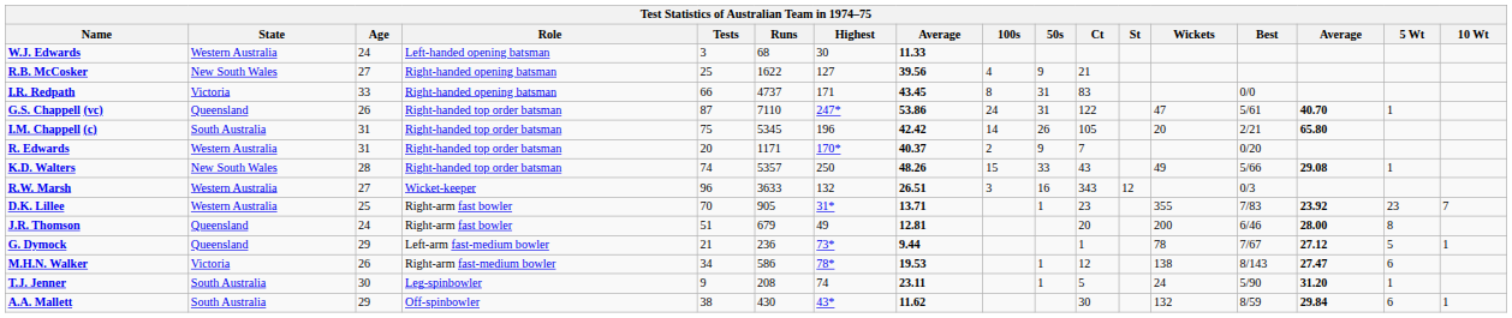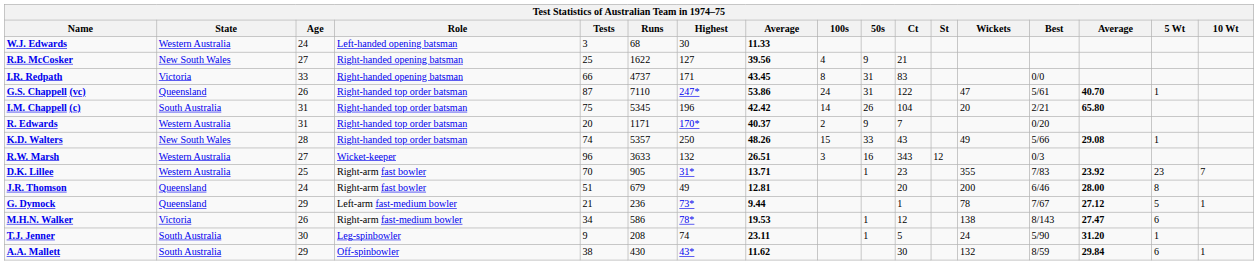I.M. Chappell (c) | Ct: 105 -> 104
